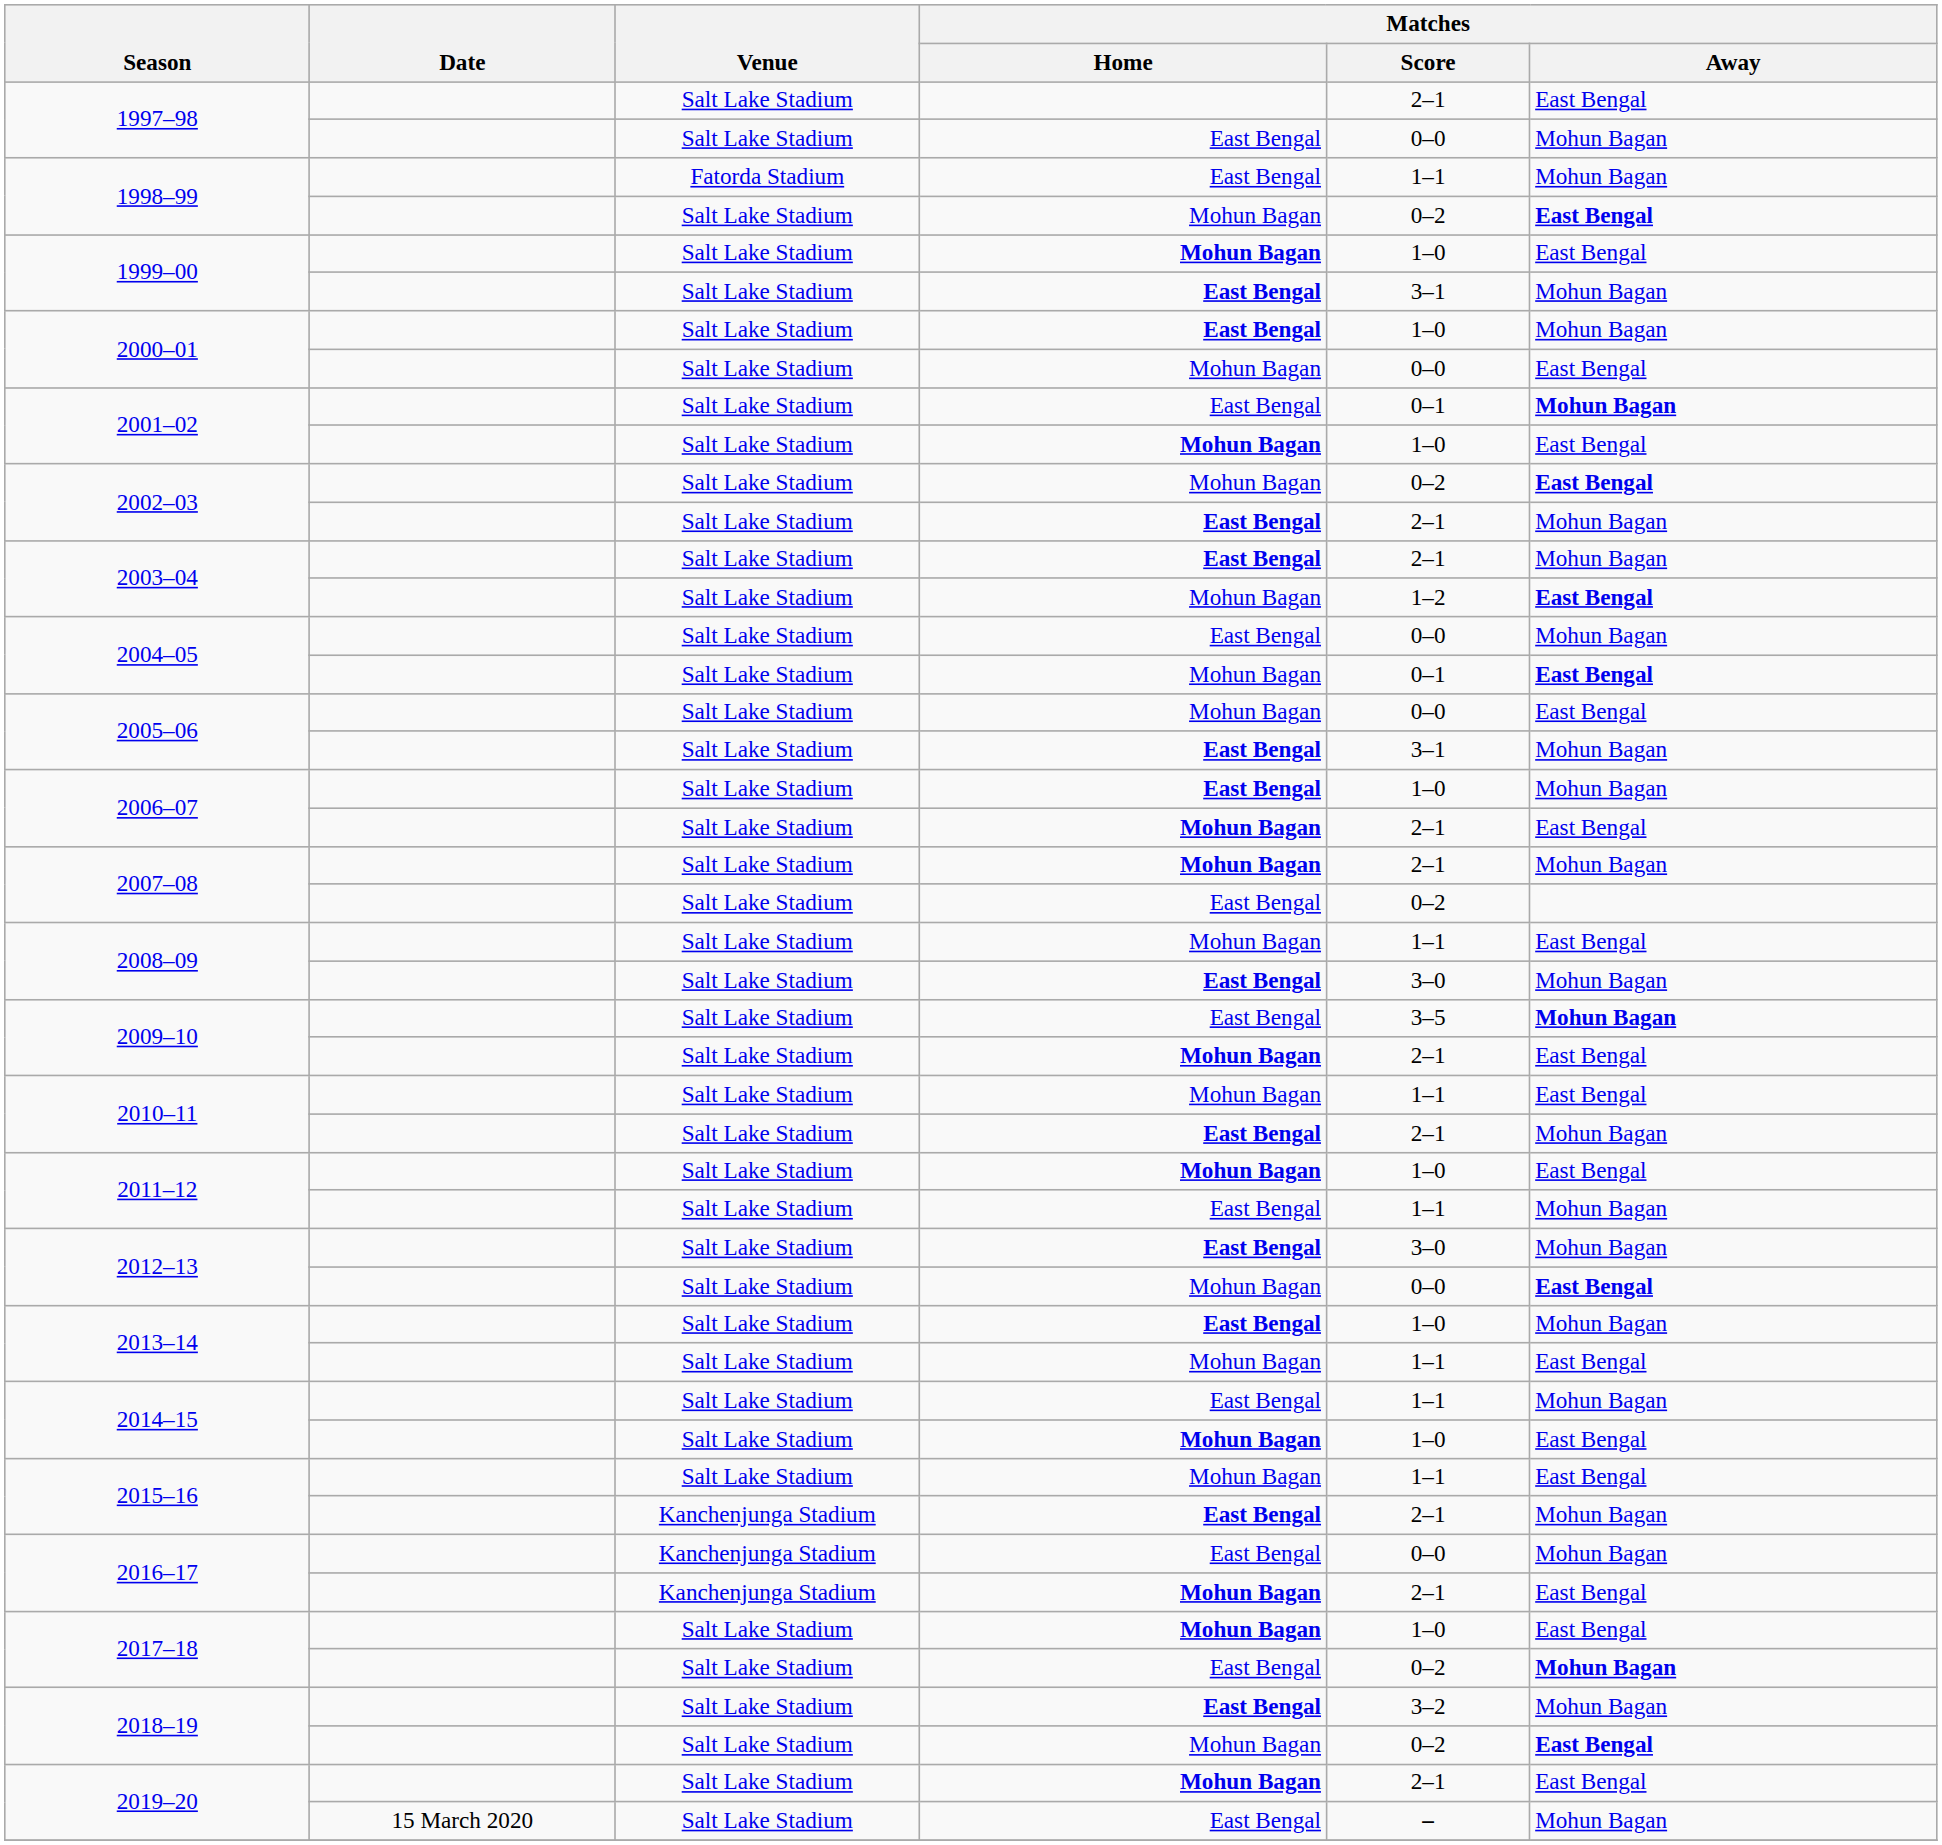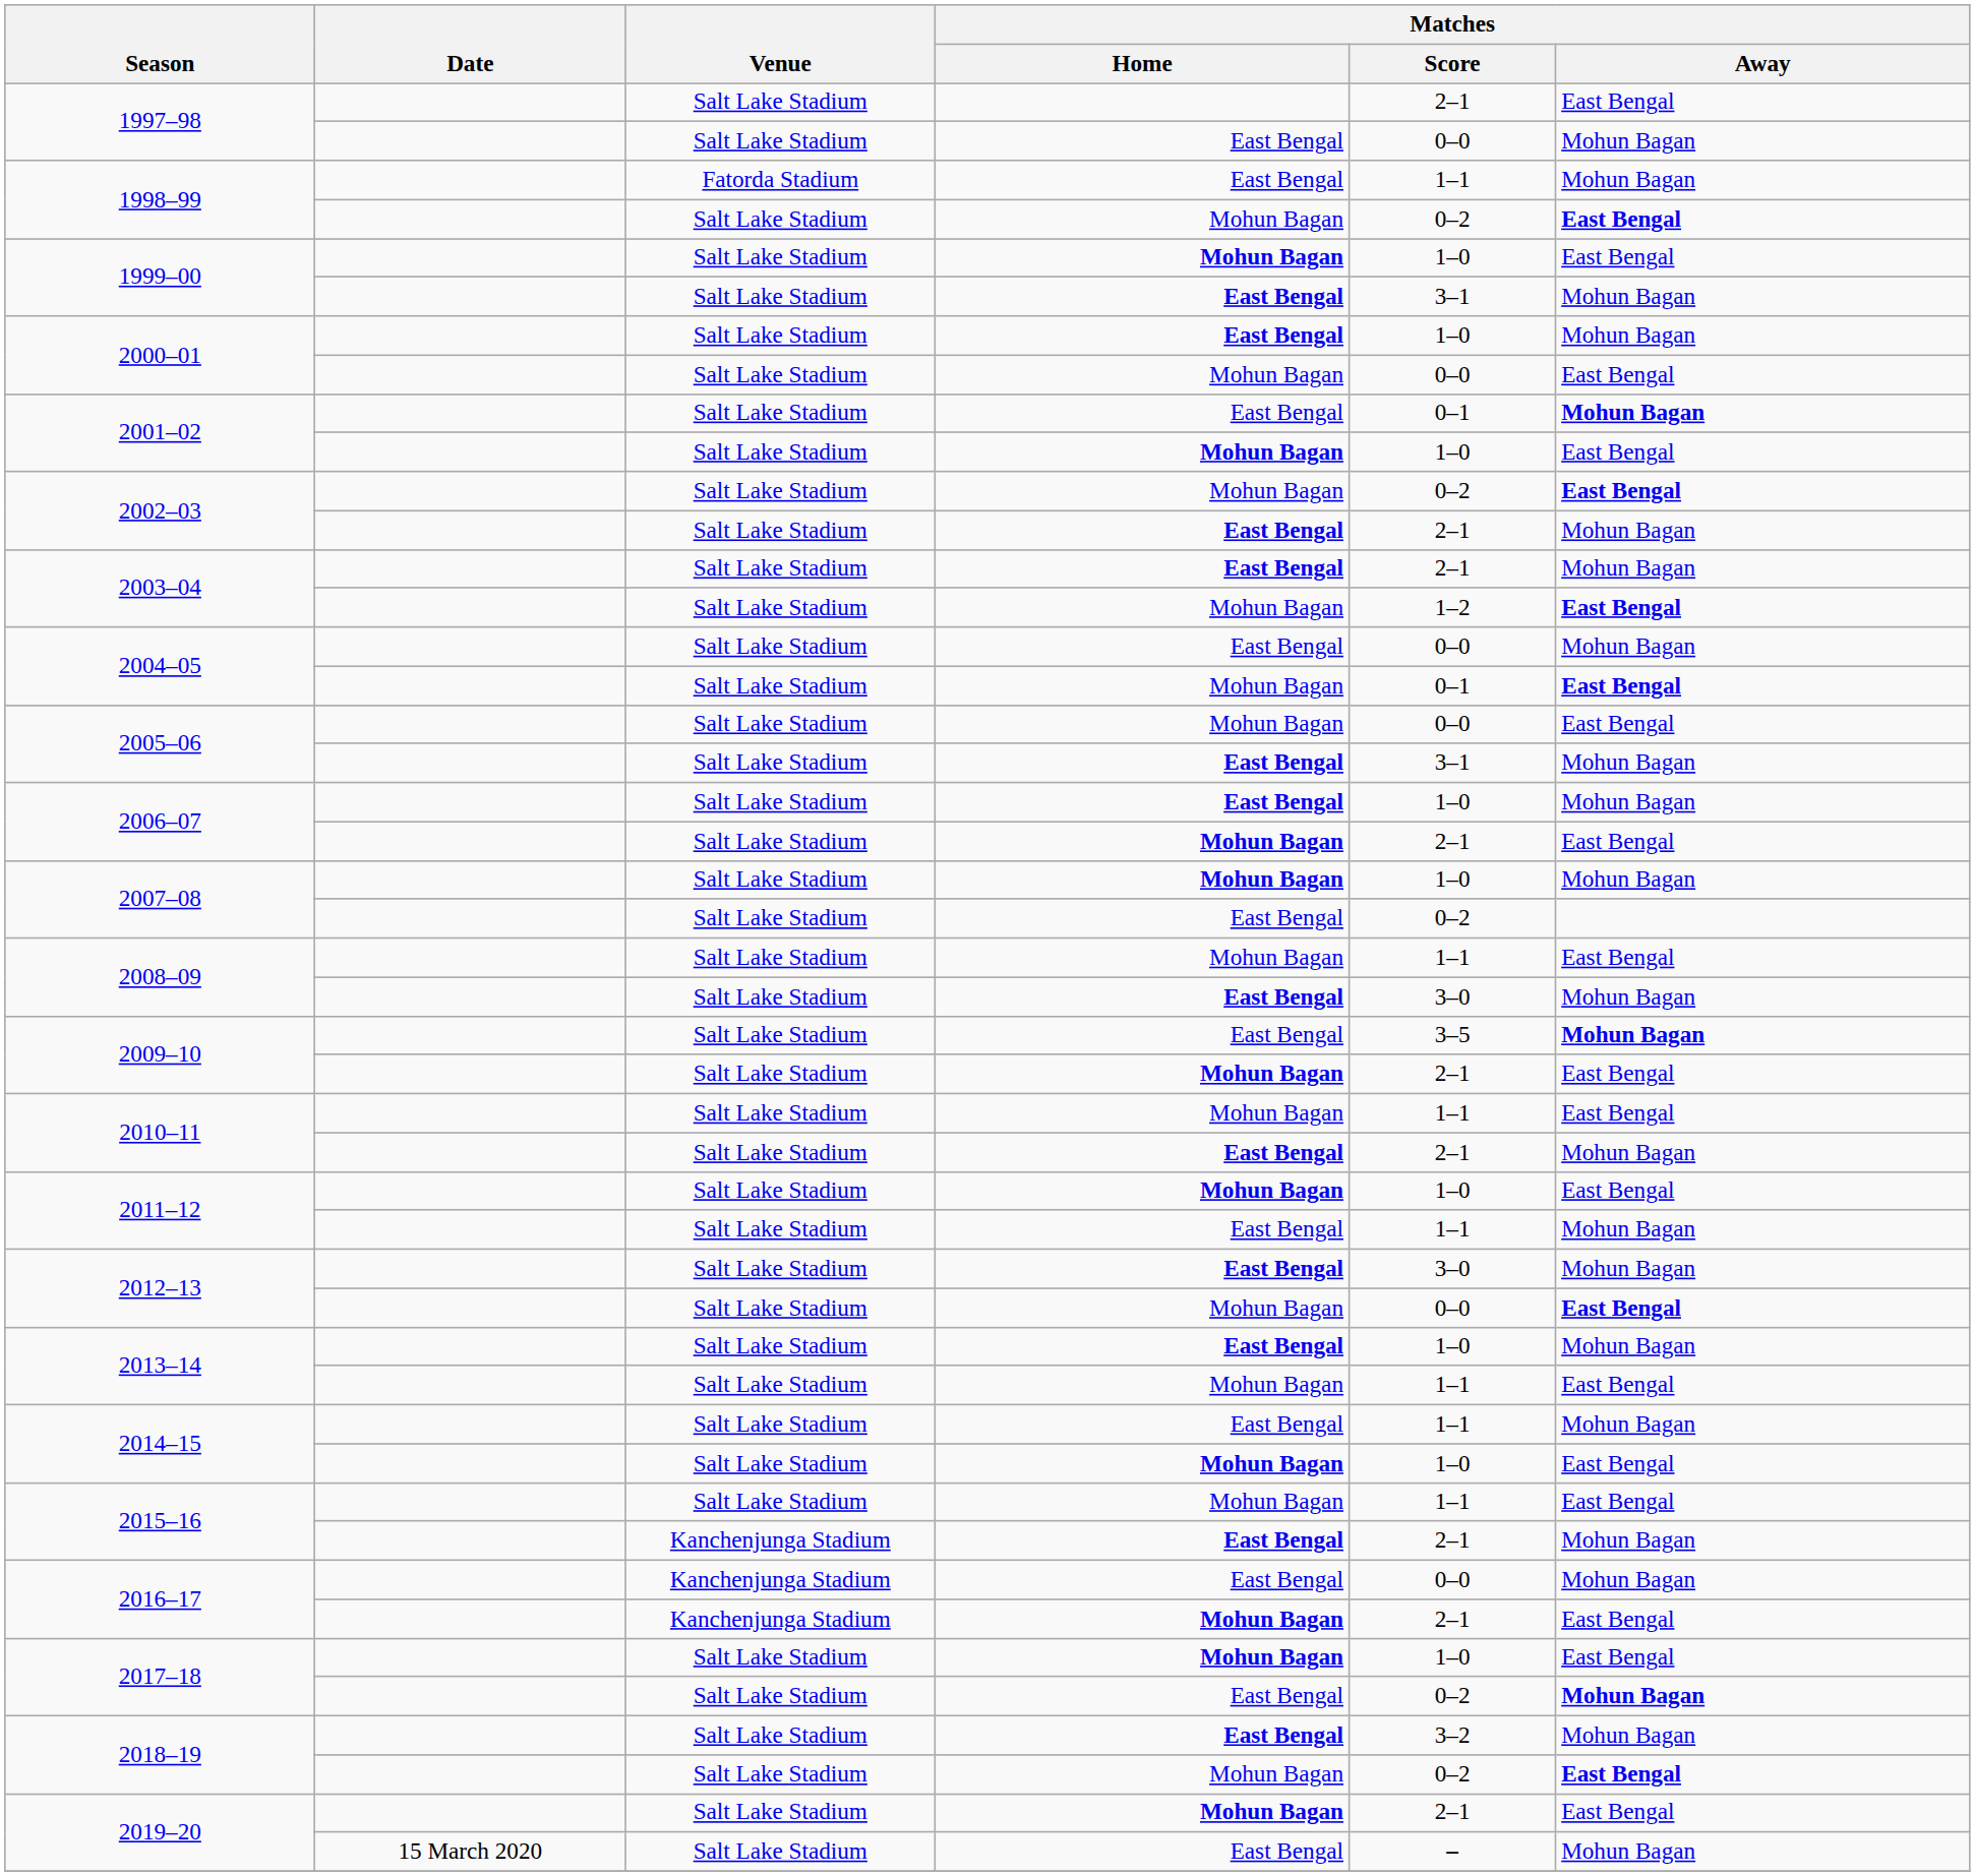2007–08 / Mohun Bagan | Matches / Score: 2–1 -> 1–0
